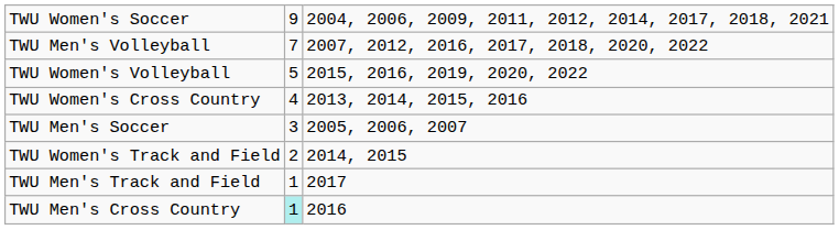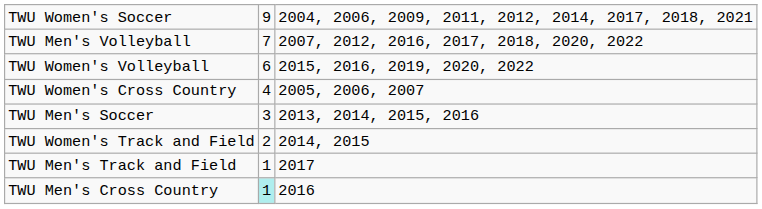TWU Women's Volleyball | column 2: 5 -> 6
TWU Women's Cross Country | column 3: 2013, 2014, 2015, 2016 -> 2005, 2006, 2007
TWU Men's Soccer | column 3: 2005, 2006, 2007 -> 2013, 2014, 2015, 2016
